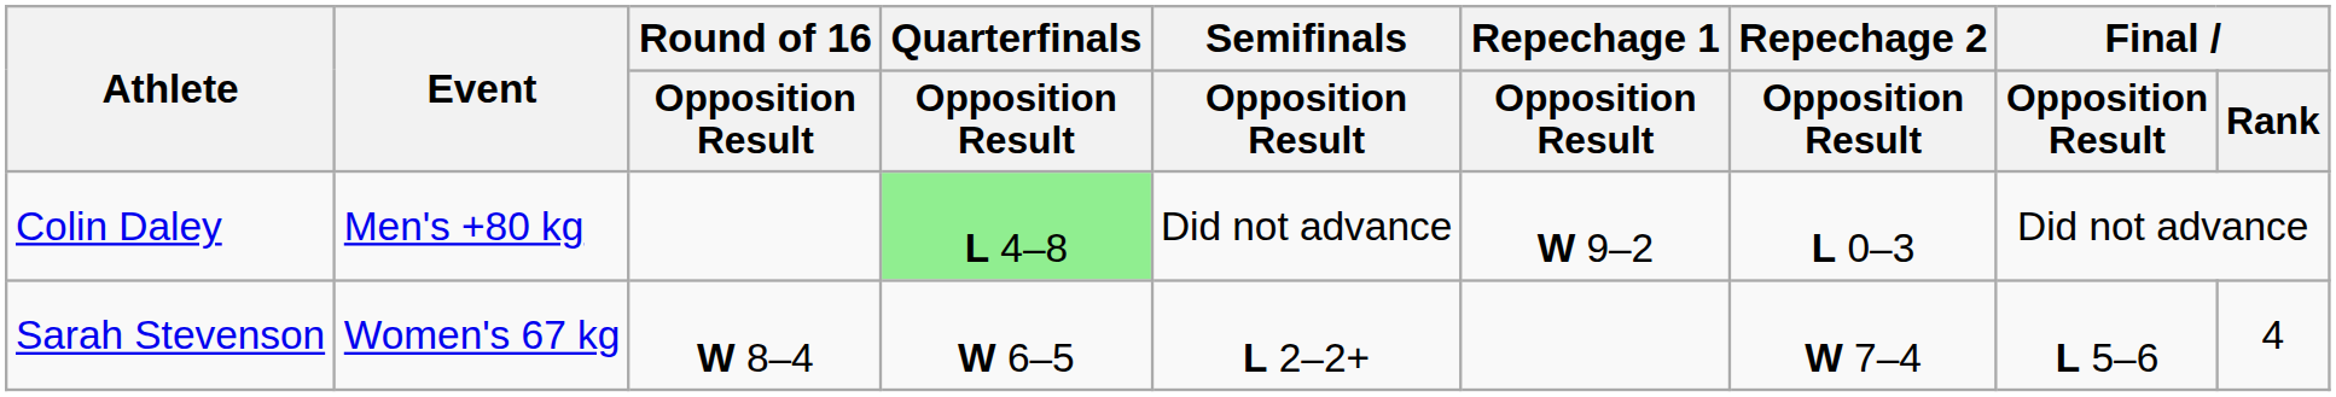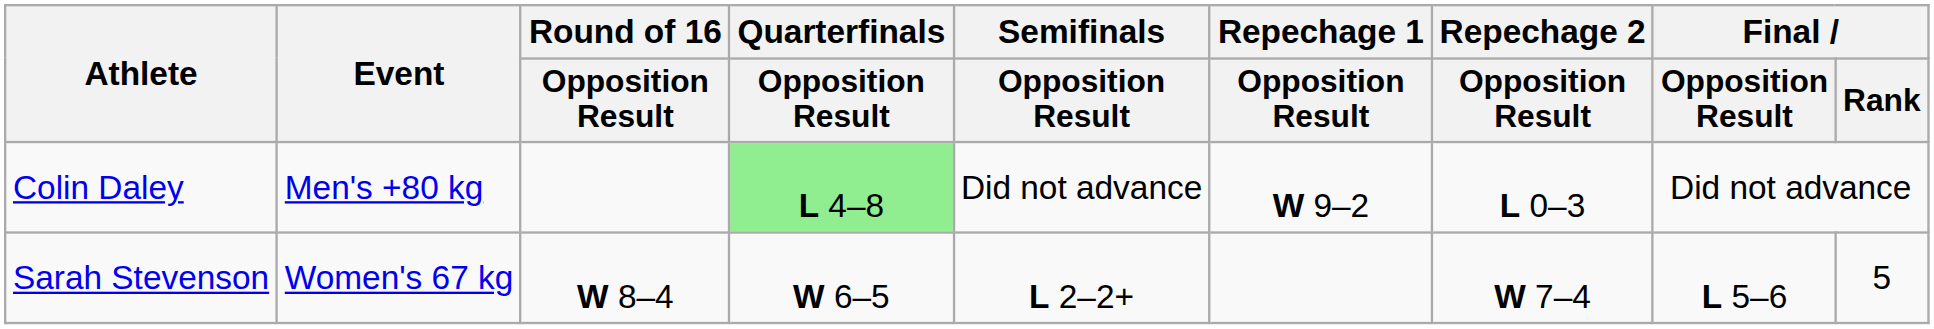Sarah Stevenson | Final / Rank: 4 -> 5
